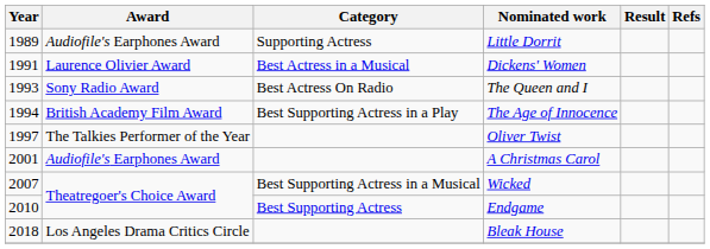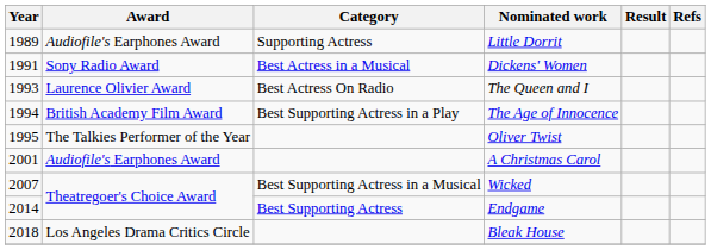Dickens' Women | Award: Laurence Olivier Award -> Sony Radio Award
The Queen and I | Award: Sony Radio Award -> Laurence Olivier Award
Oliver Twist | Year: 1997 -> 1995
Endgame | Year: 2010 -> 2014
